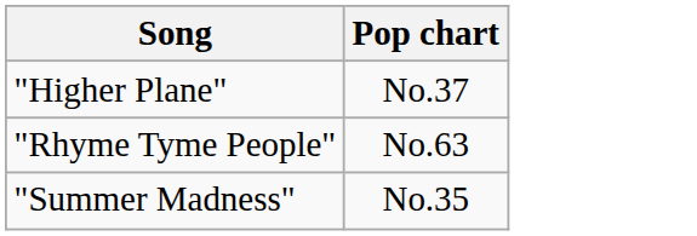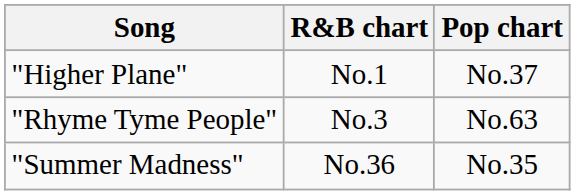+ column: R&B chart | No.1 | No.3 | No.36
